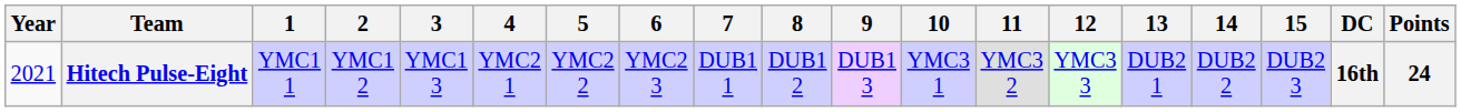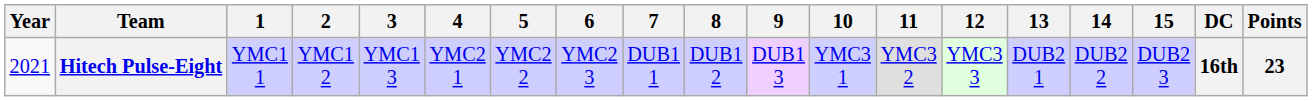Hitech Pulse-Eight | Points: 24 -> 23
